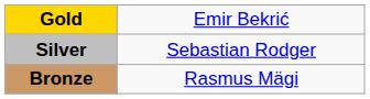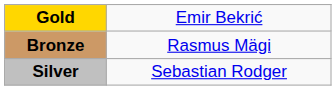rows swapped: Silver <-> Bronze
